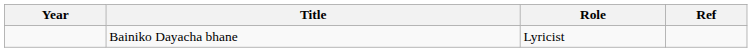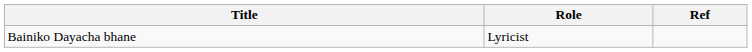- column: Year
